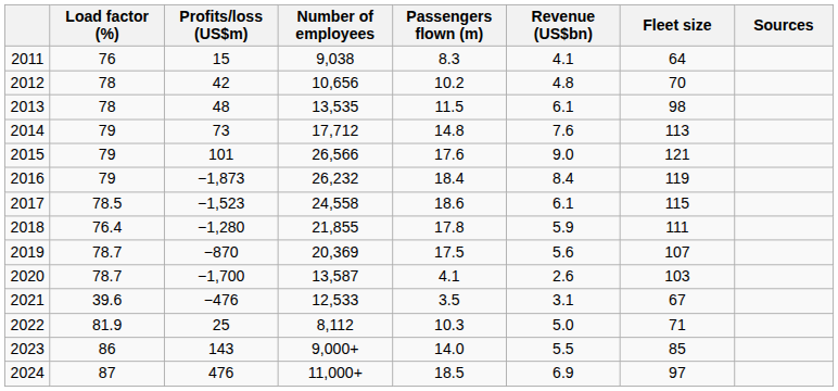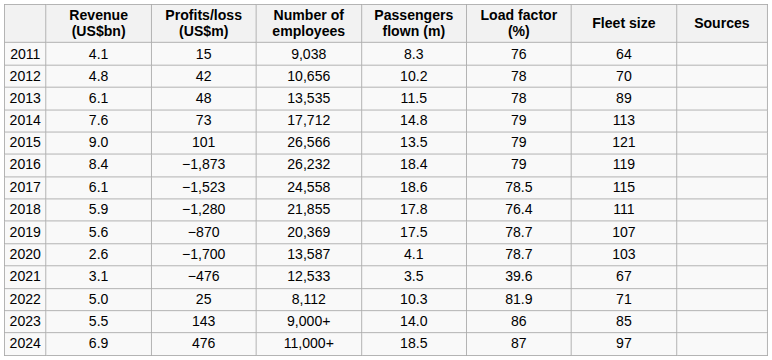columns swapped: Revenue (US$bn) <-> Load factor (%)
2013 | Fleet size: 98 -> 89
2015 | Passengers flown (m): 17.6 -> 13.5
